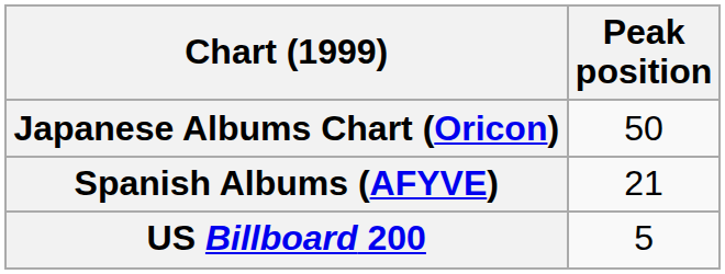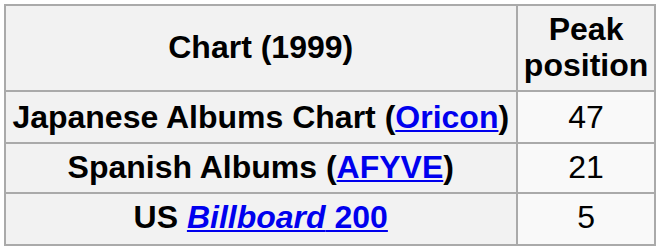Japanese Albums Chart (Oricon) | Peak position: 50 -> 47
